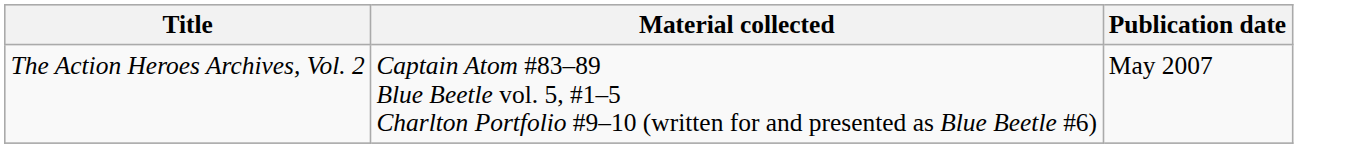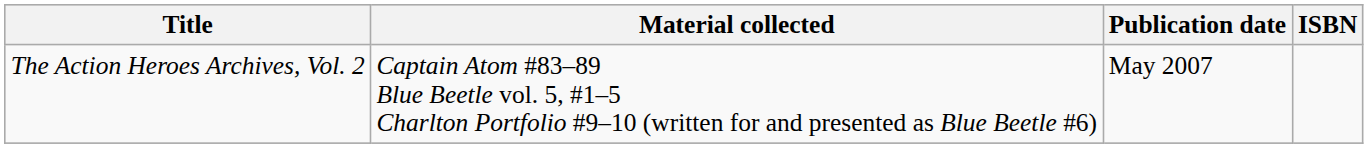+ column: ISBN
